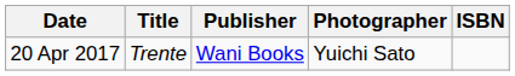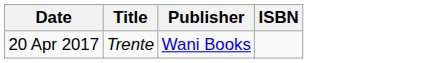- column: Photographer | Yuichi Sato
